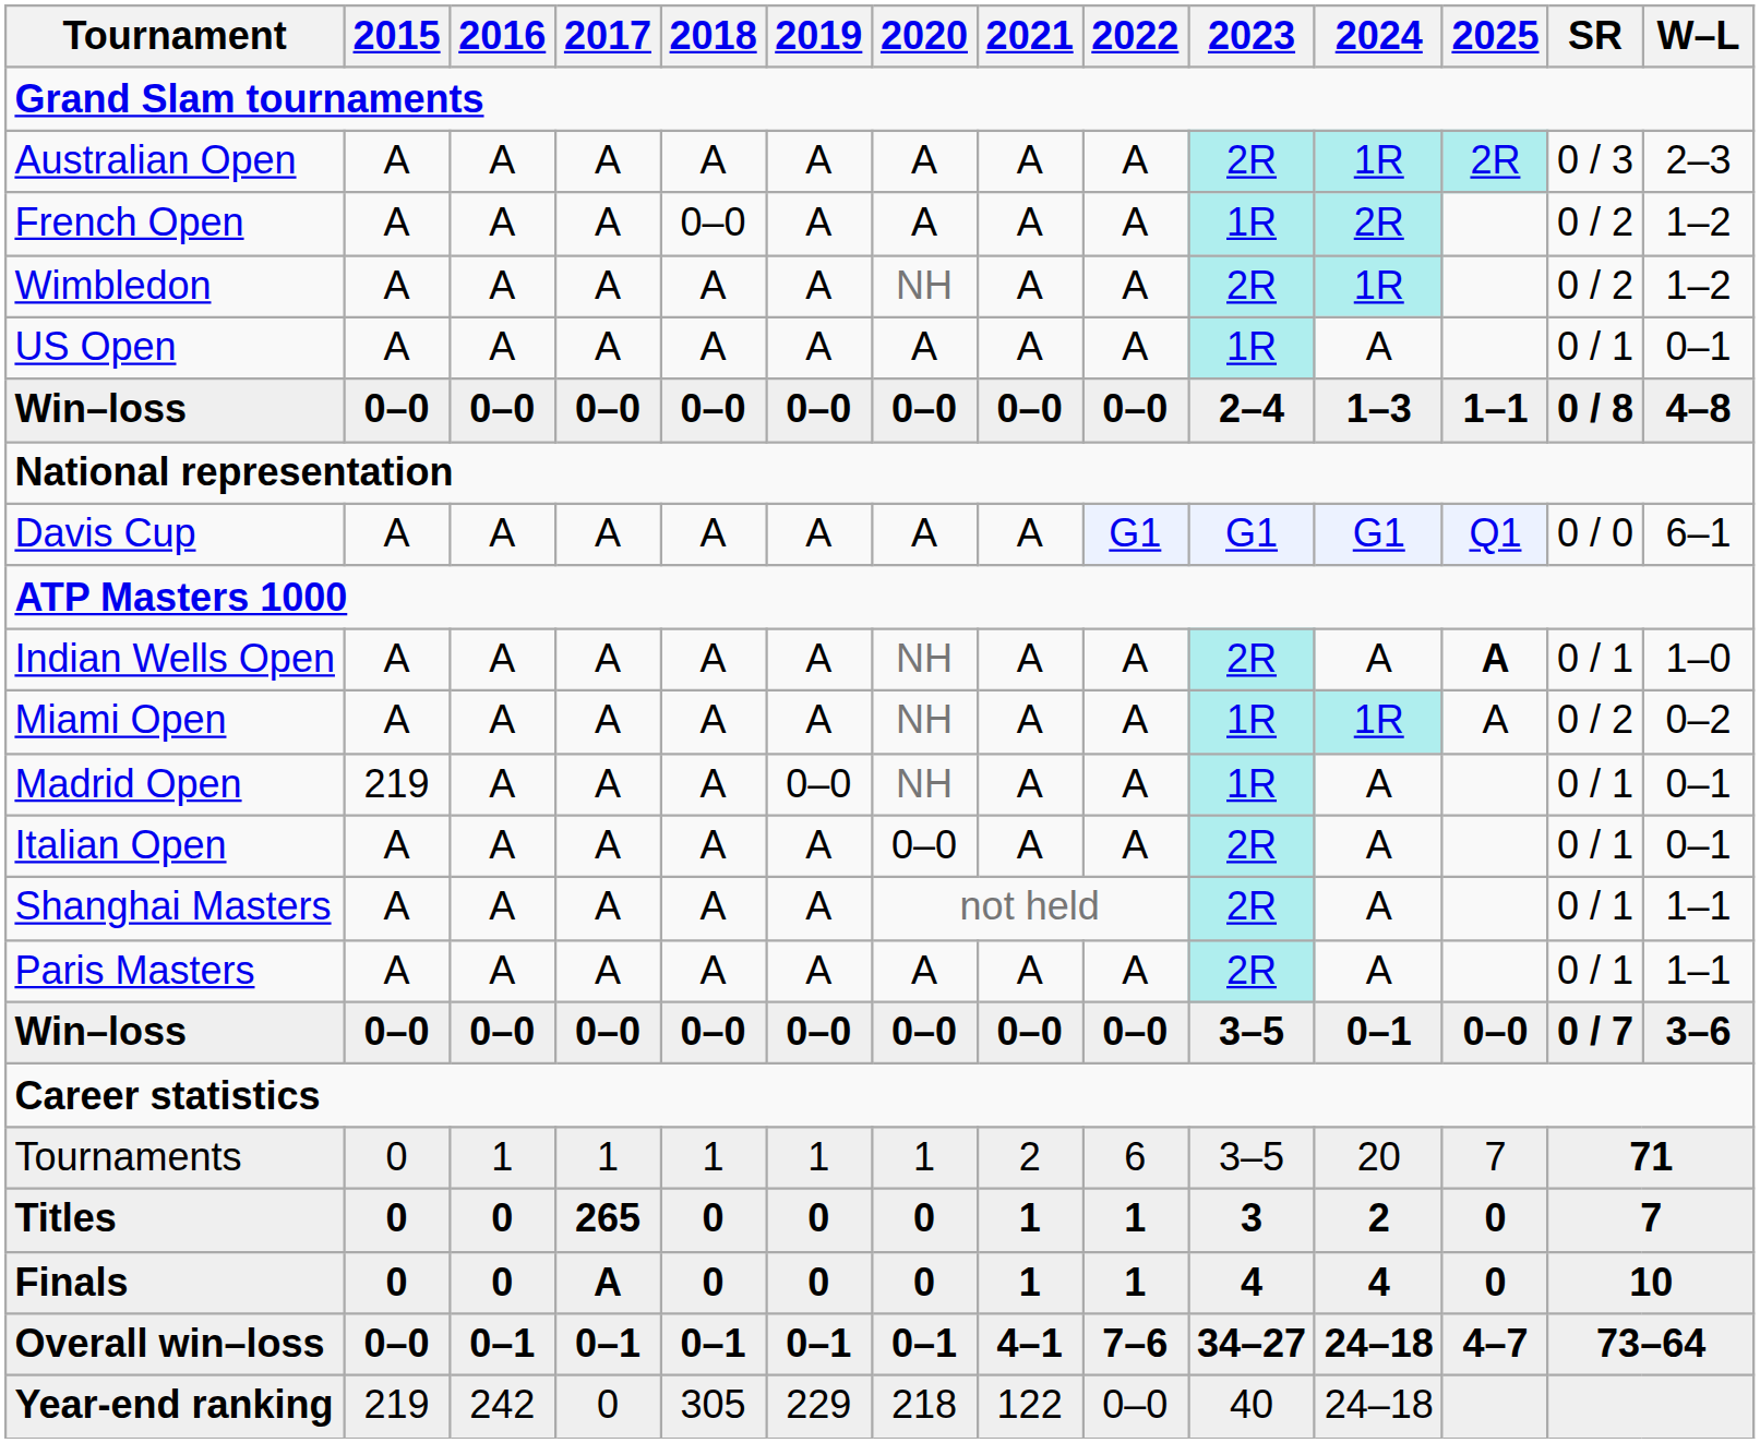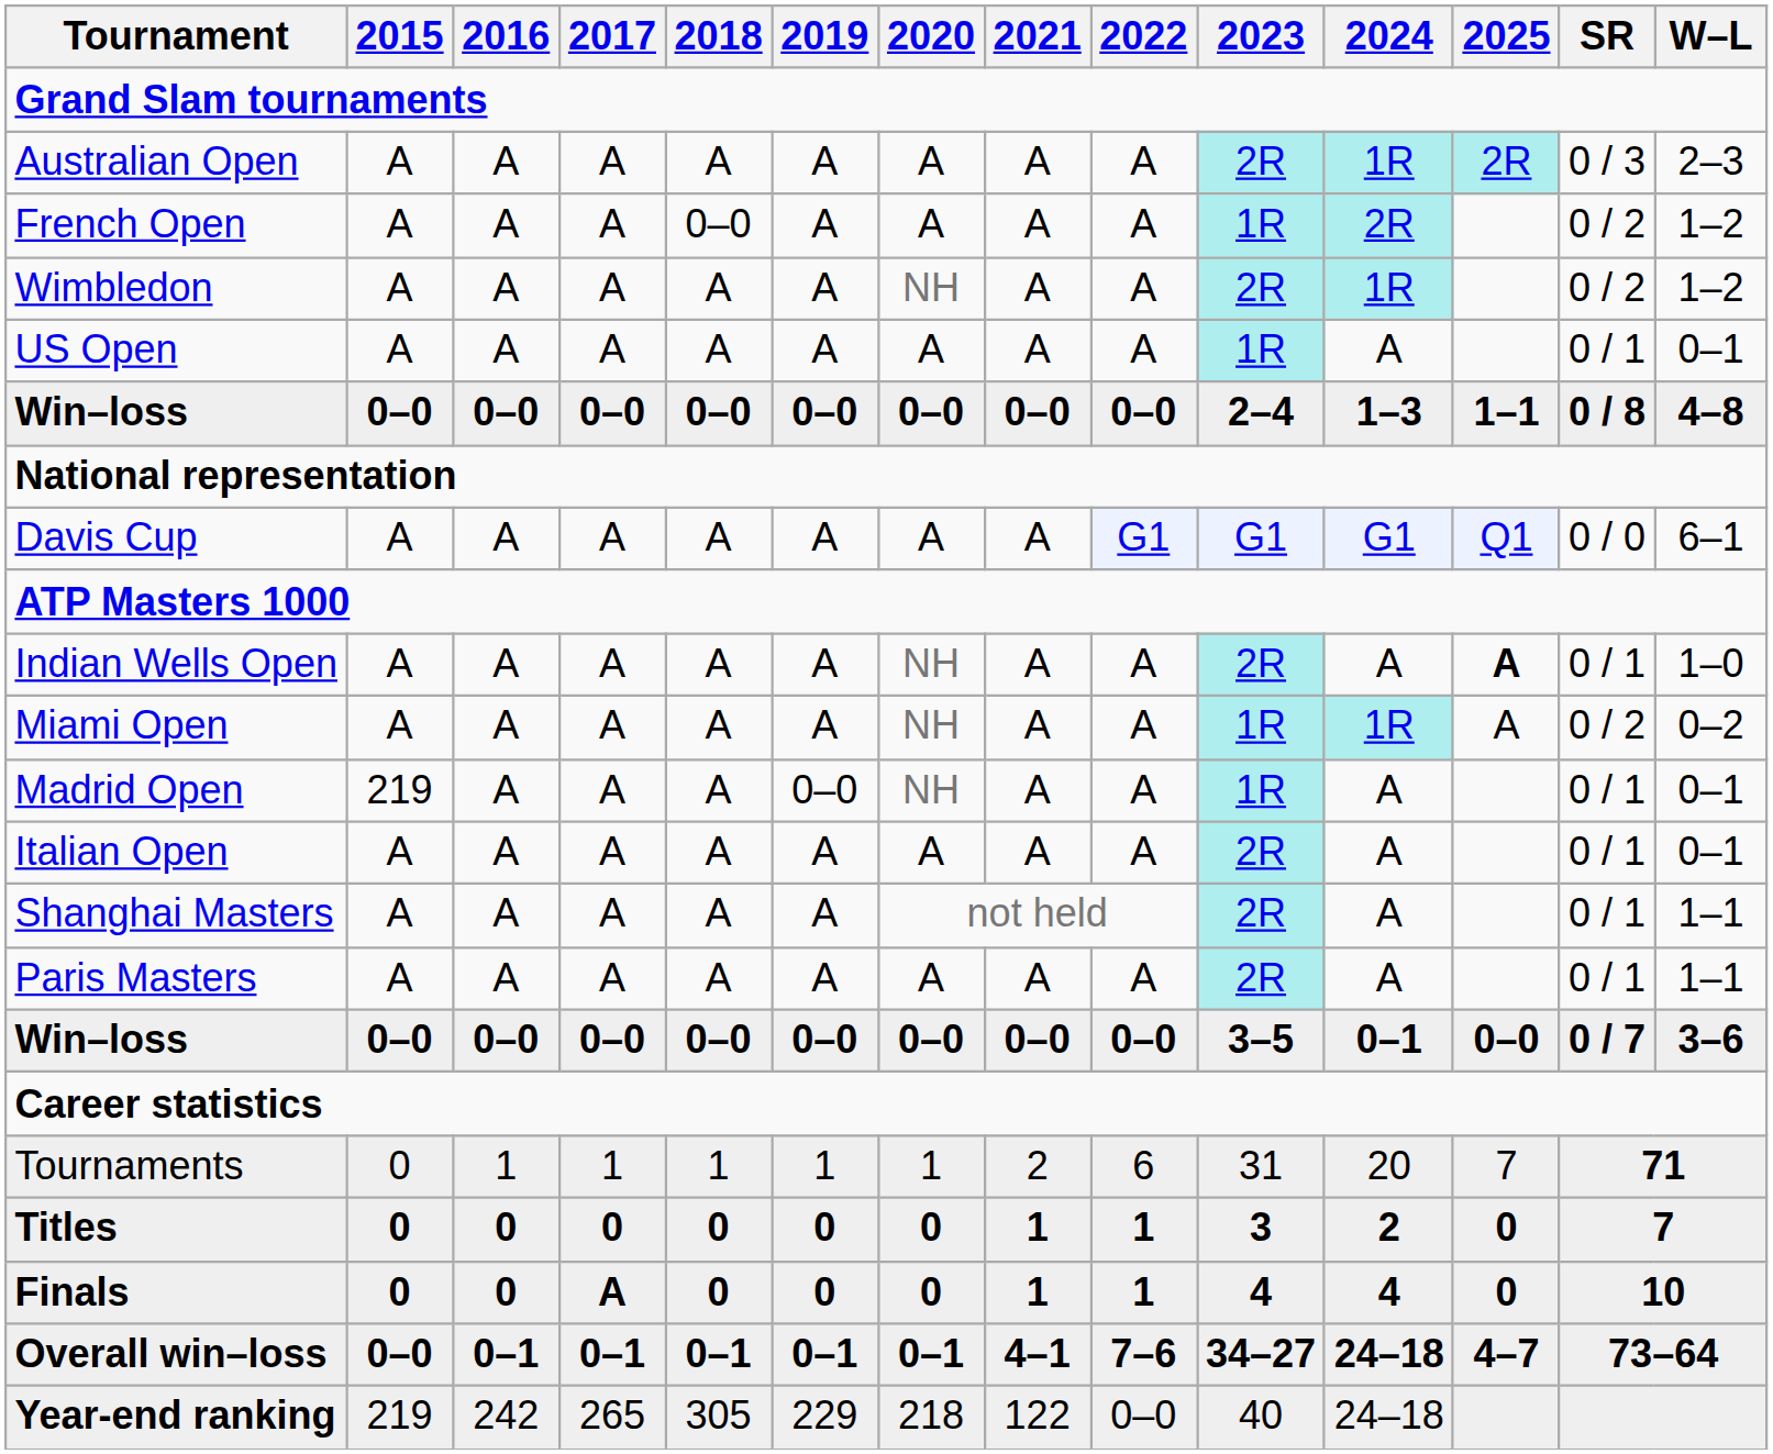Italian Open | 2020: 0–0 -> A
Tournaments | 2023: 3–5 -> 31
Titles | 2017: 265 -> 0
Year-end ranking | 2017: 0 -> 265
